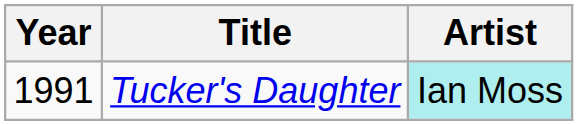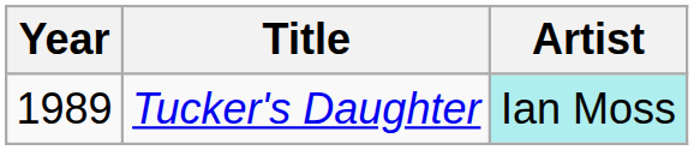Tucker's Daughter | Year: 1991 -> 1989
